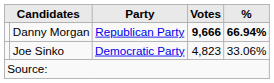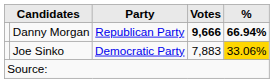Joe Sinko | Votes: 4,823 -> 7,883
Joe Sinko | %: no background -> gold background
